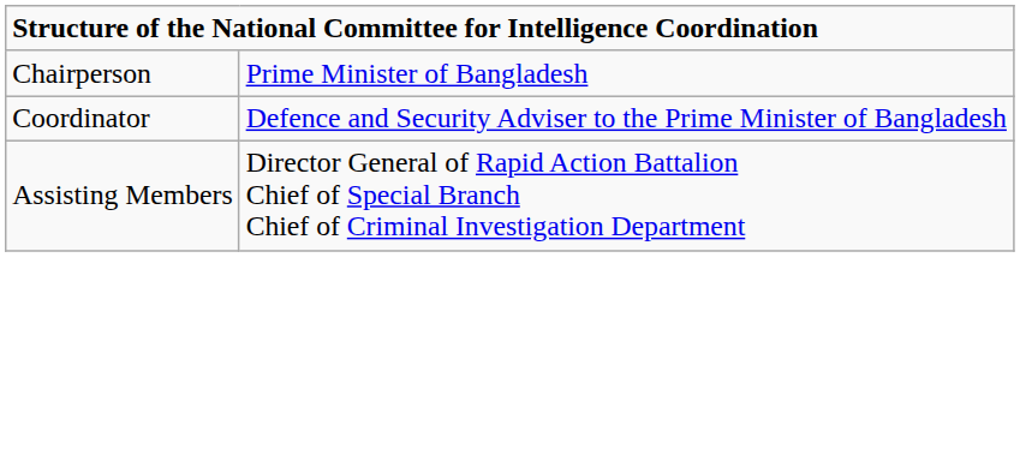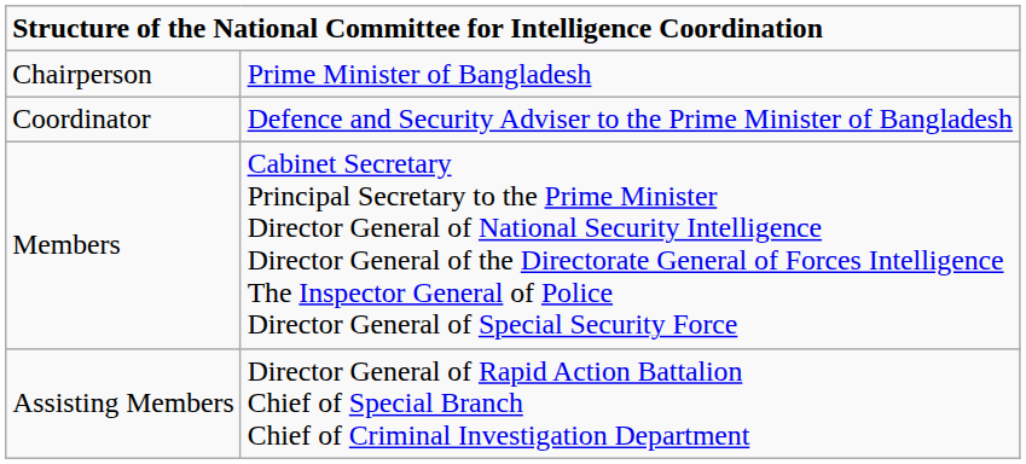+ row: Members | Cabinet Secretary Principal Secretary to the Prime Minister Director General of National Security Intelligence Director General of the Directorate General of Forces Intelligence The Inspector General of Police Director General of Special Security Force
